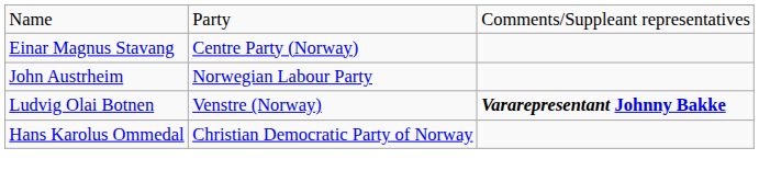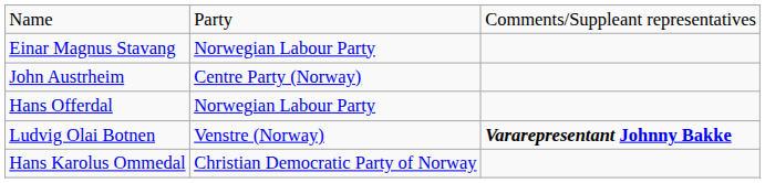Einar Magnus Stavang | column 2: Centre Party (Norway) -> Norwegian Labour Party
John Austrheim | column 2: Norwegian Labour Party -> Centre Party (Norway)
+ row: Hans Offerdal | Norwegian Labour Party
